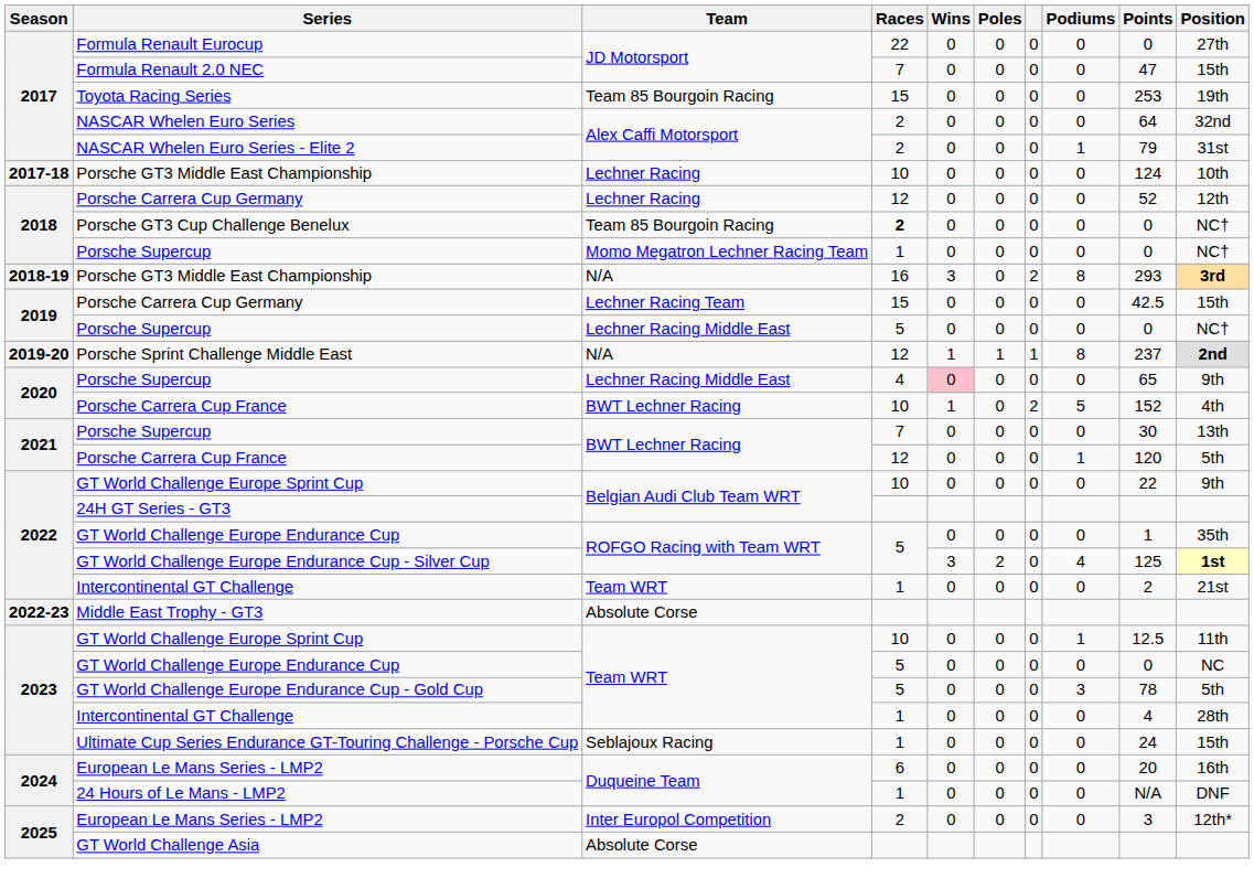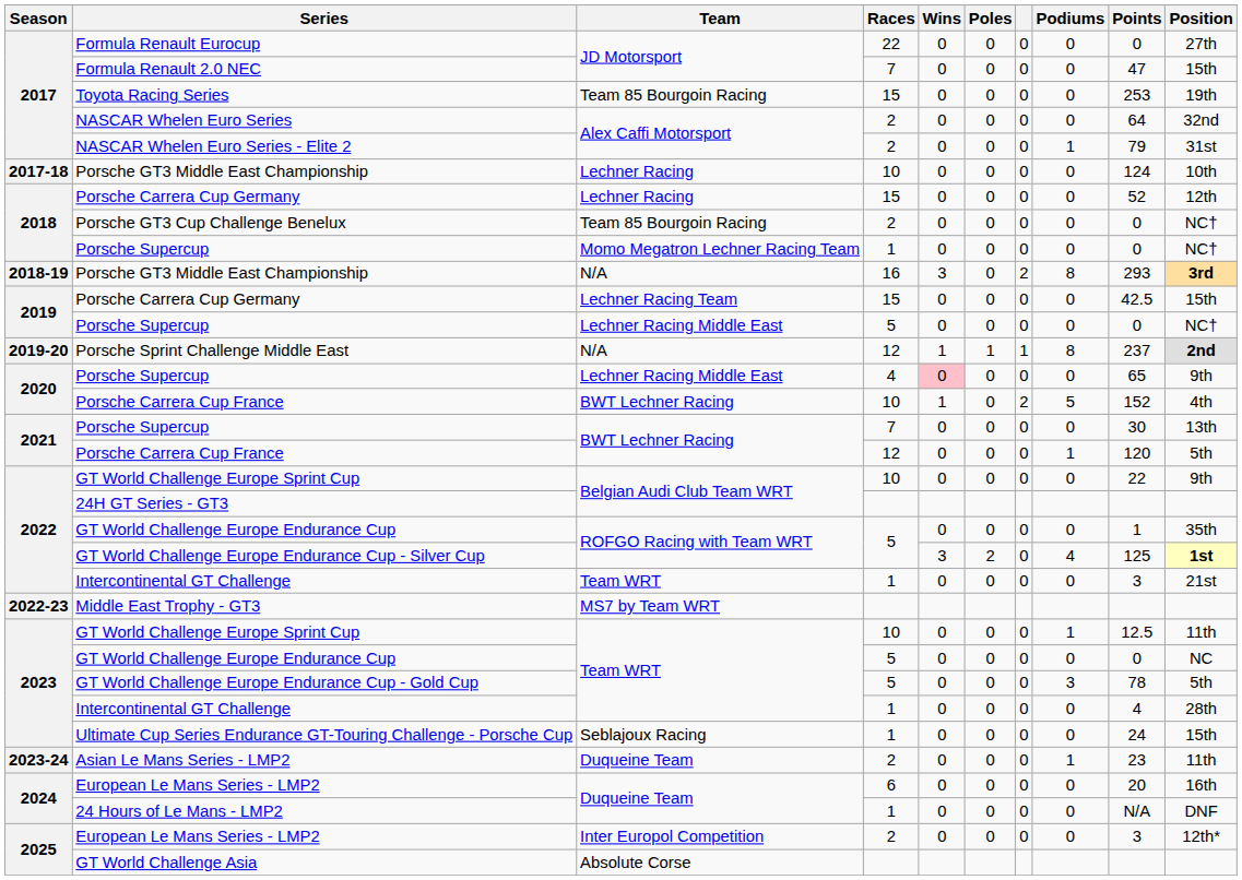2018 / Porsche Carrera Cup Germany | Races: 12 -> 15
Porsche GT3 Cup Challenge Benelux | Races: bold -> normal
2022 / Intercontinental GT Challenge | Points: 2 -> 3
Middle East Trophy - GT3 | Team: Absolute Corse -> MS7 by Team WRT
+ row: 2023-24 | Asian Le Mans Series - LMP2 | Duqueine Team | 2 | 0 | 0 | 0 | 1 | 23 | 11th
